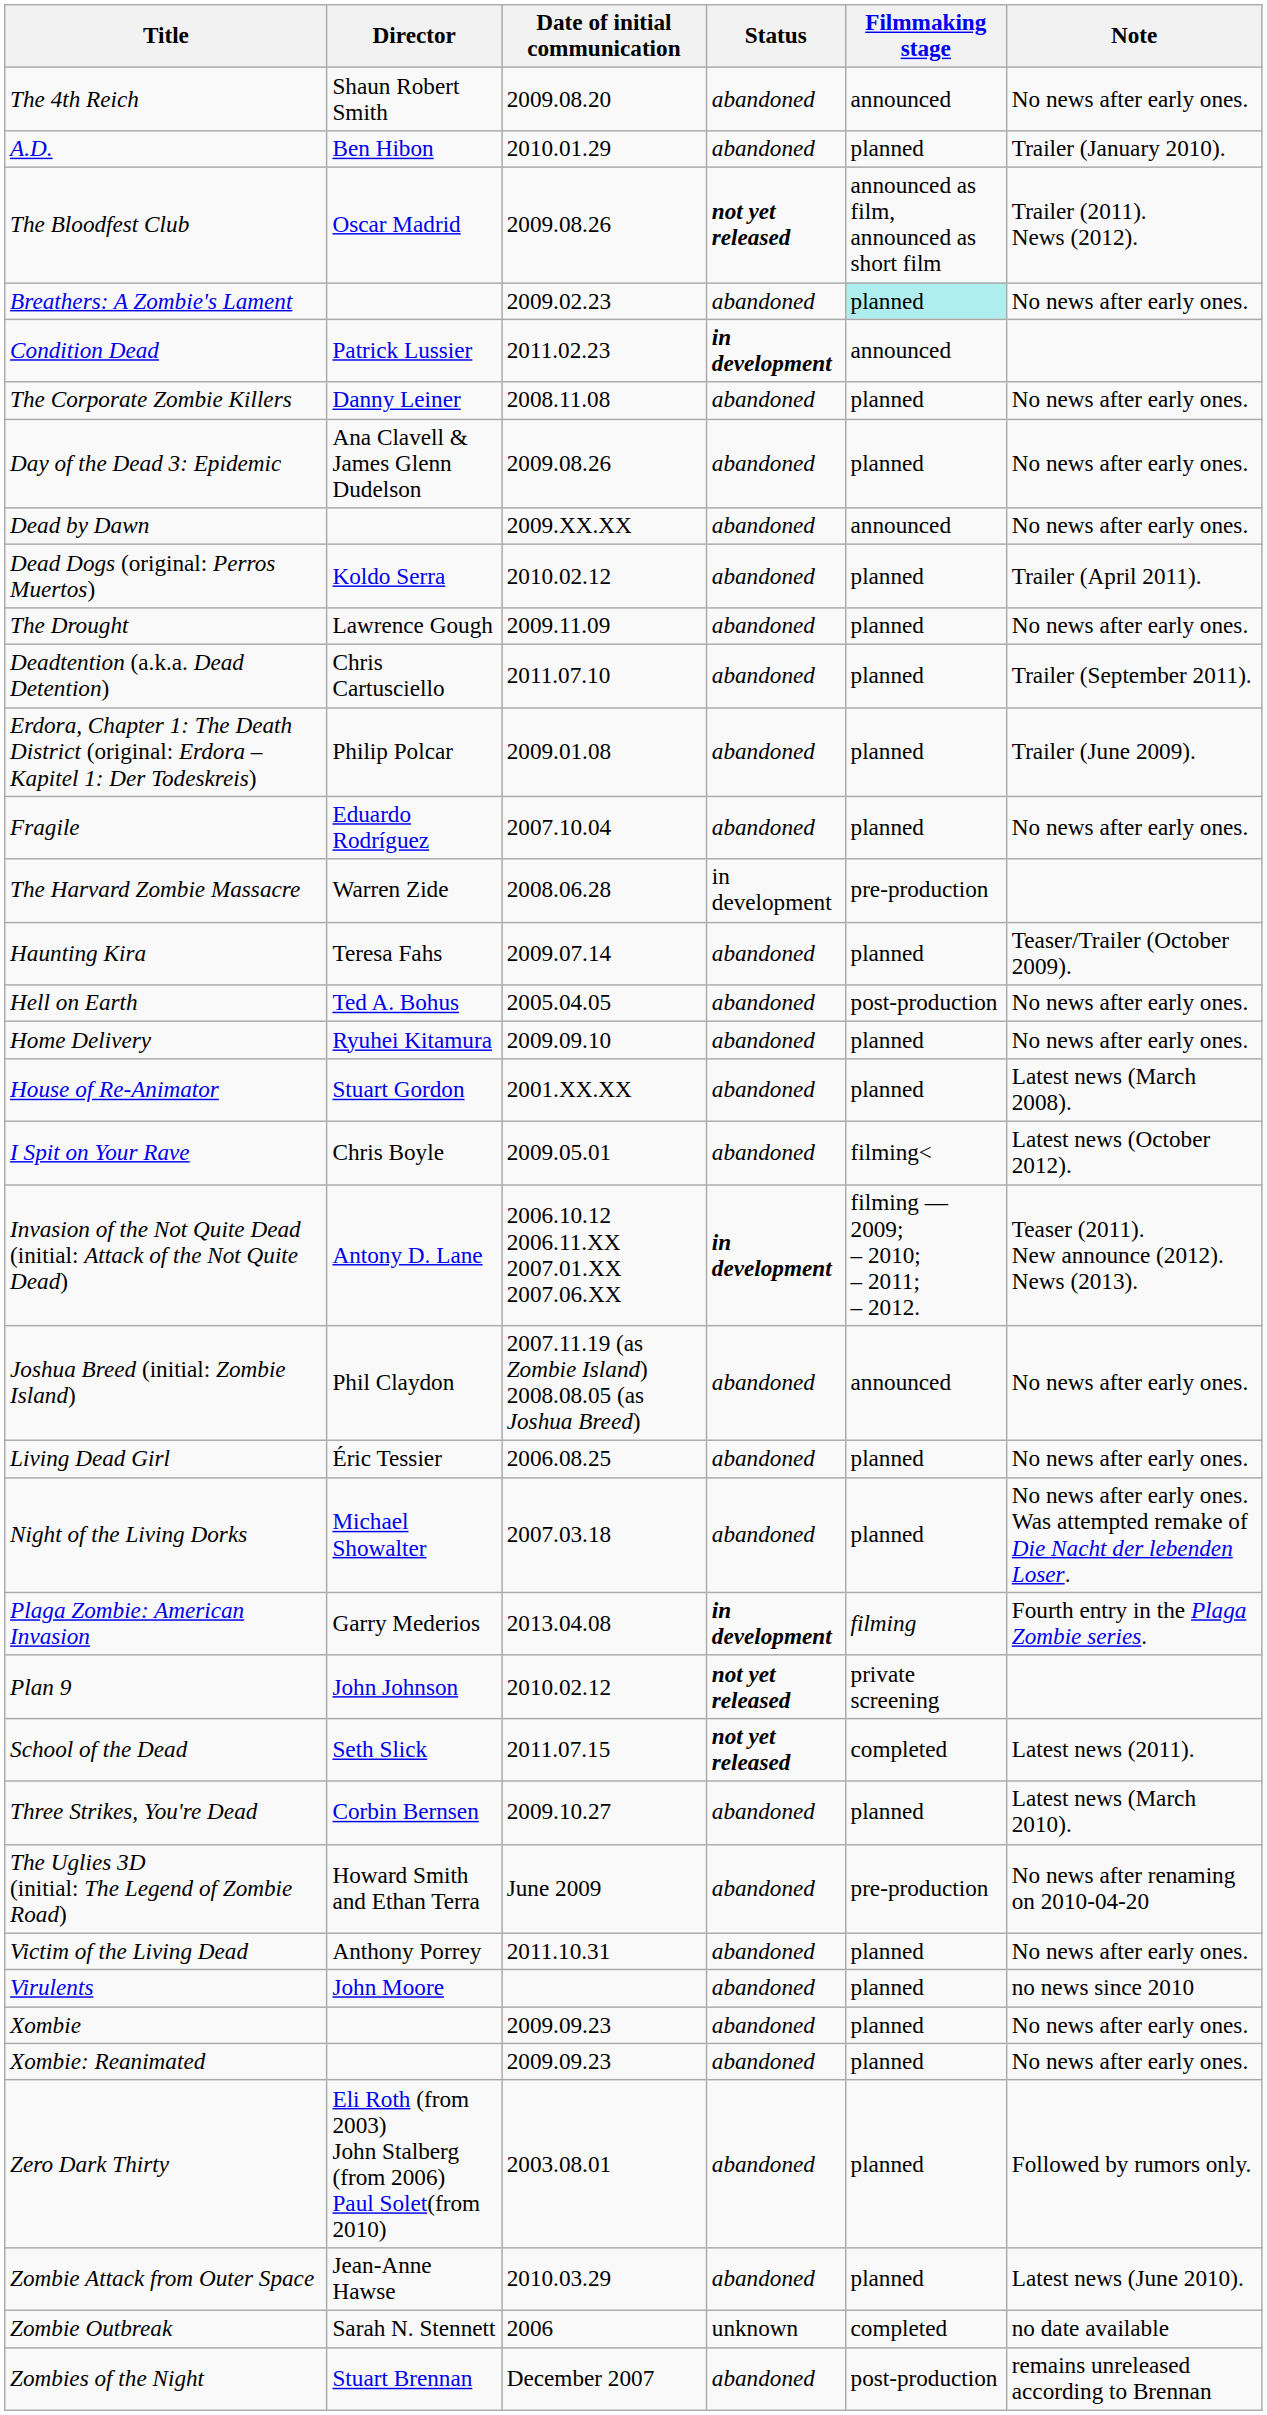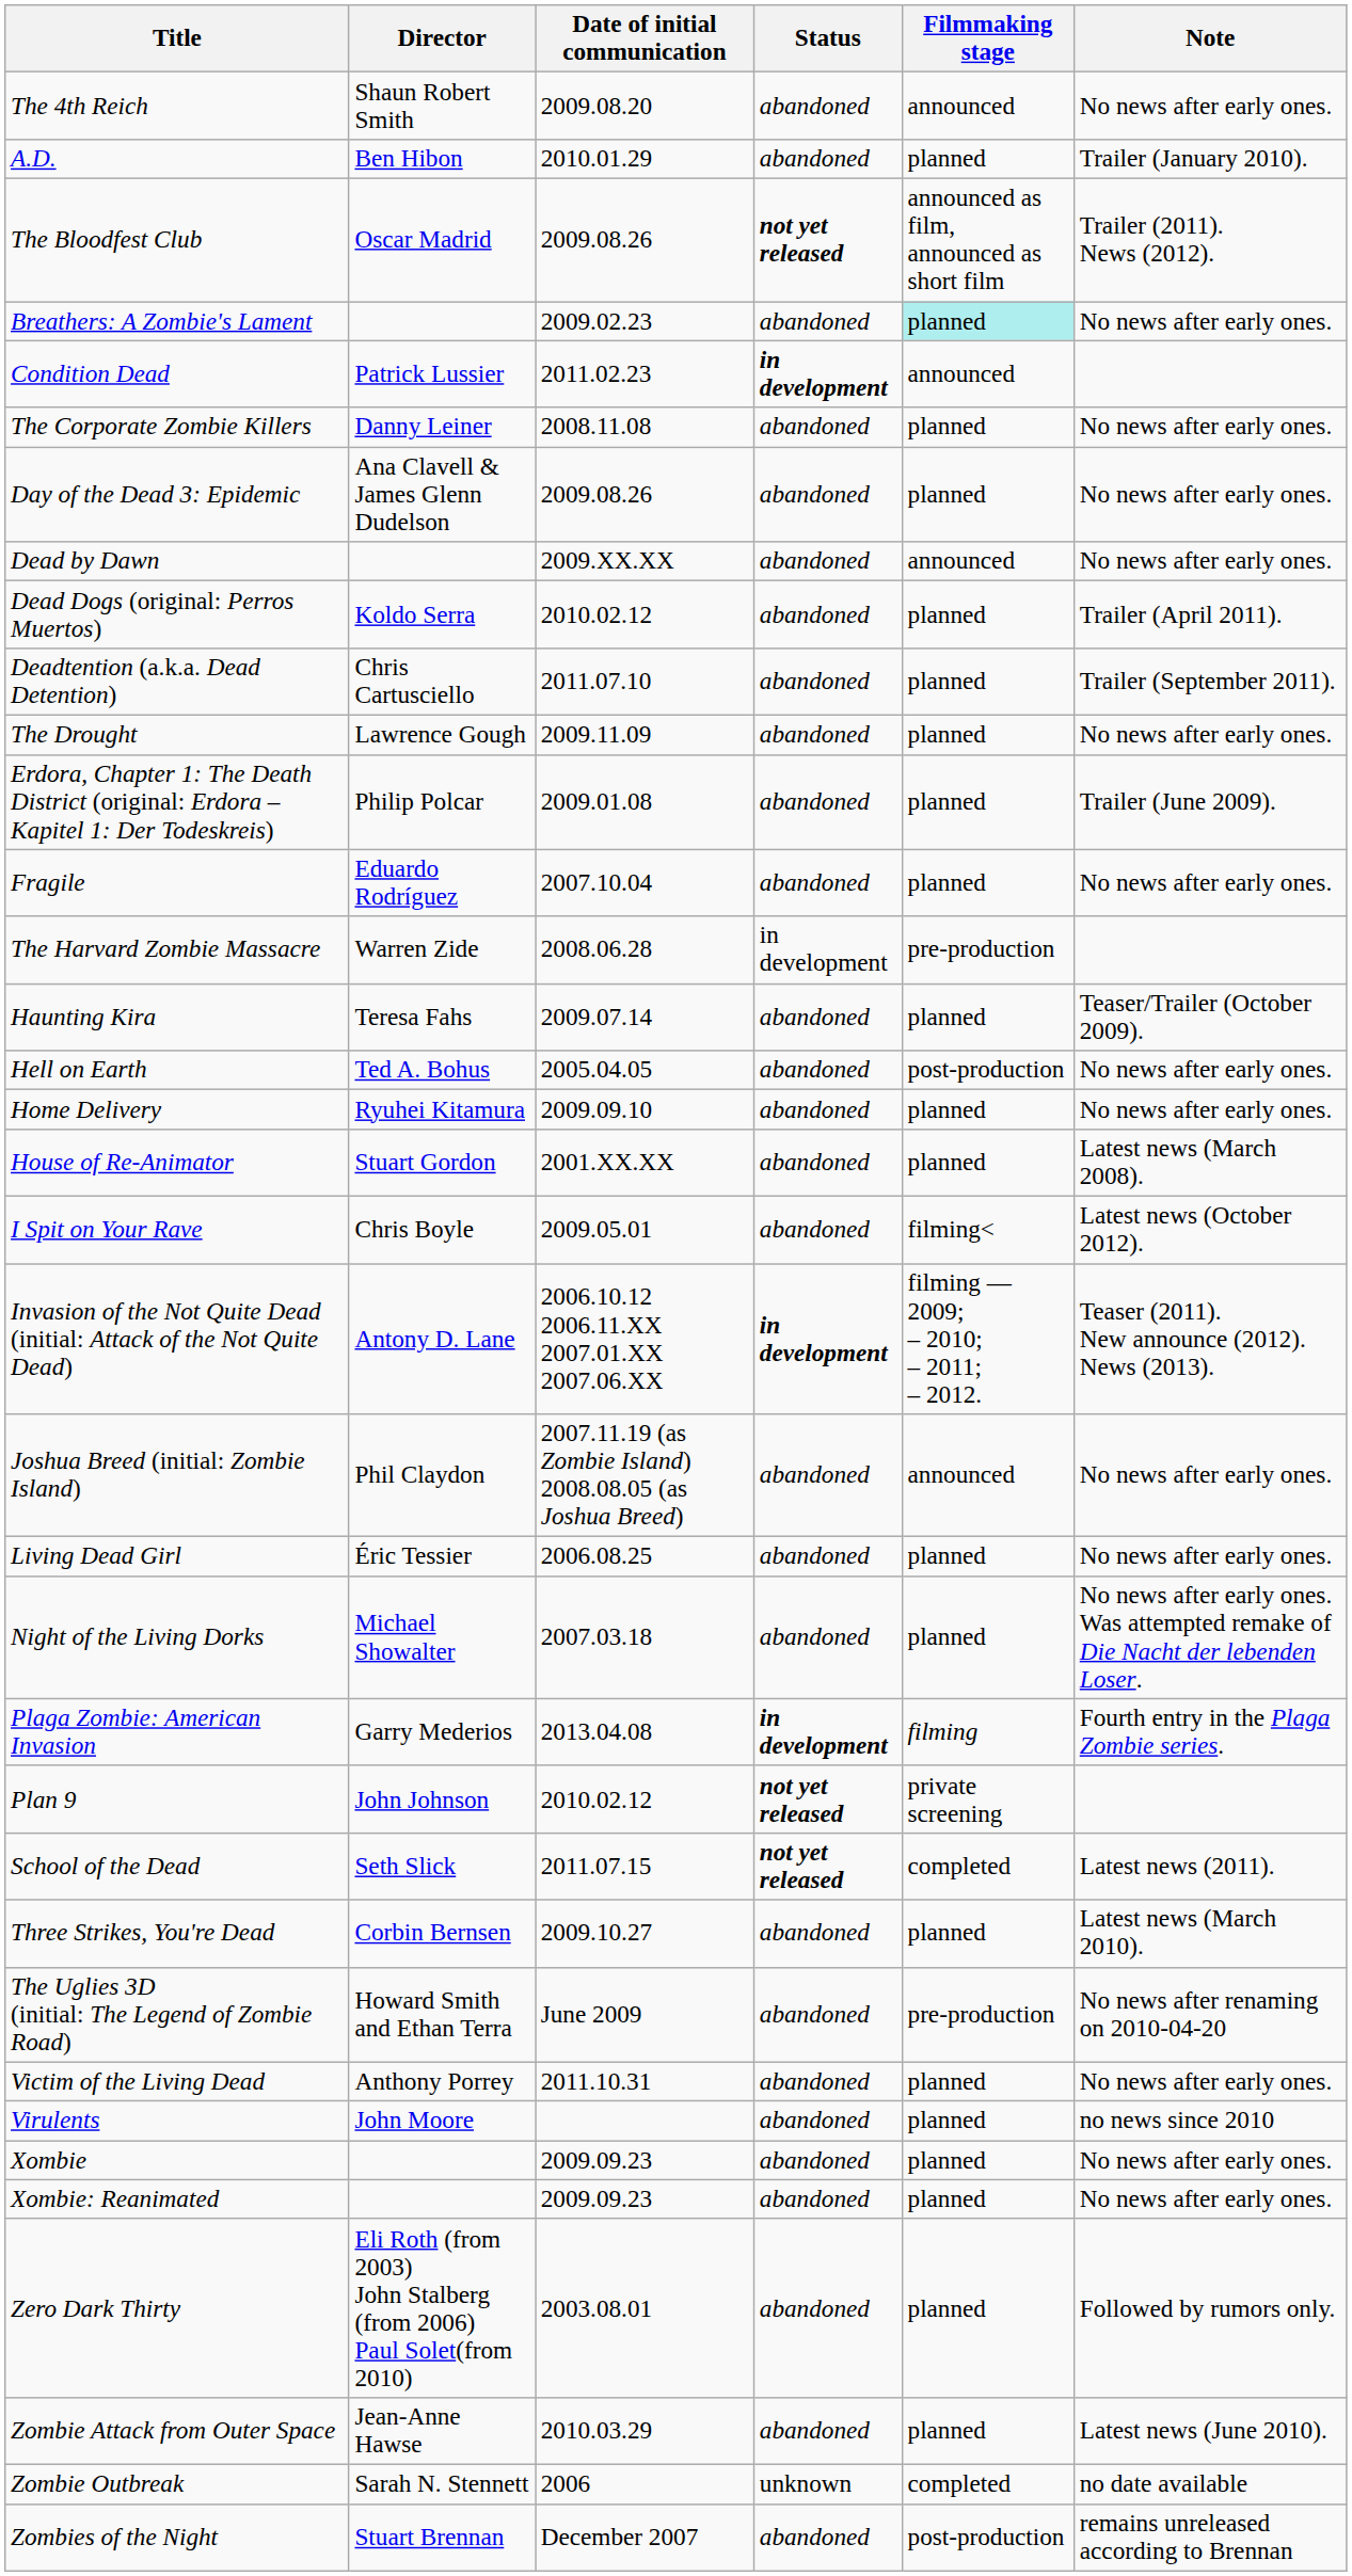rows swapped: Deadtention (a.k.a. Dead Detention) <-> The Drought
